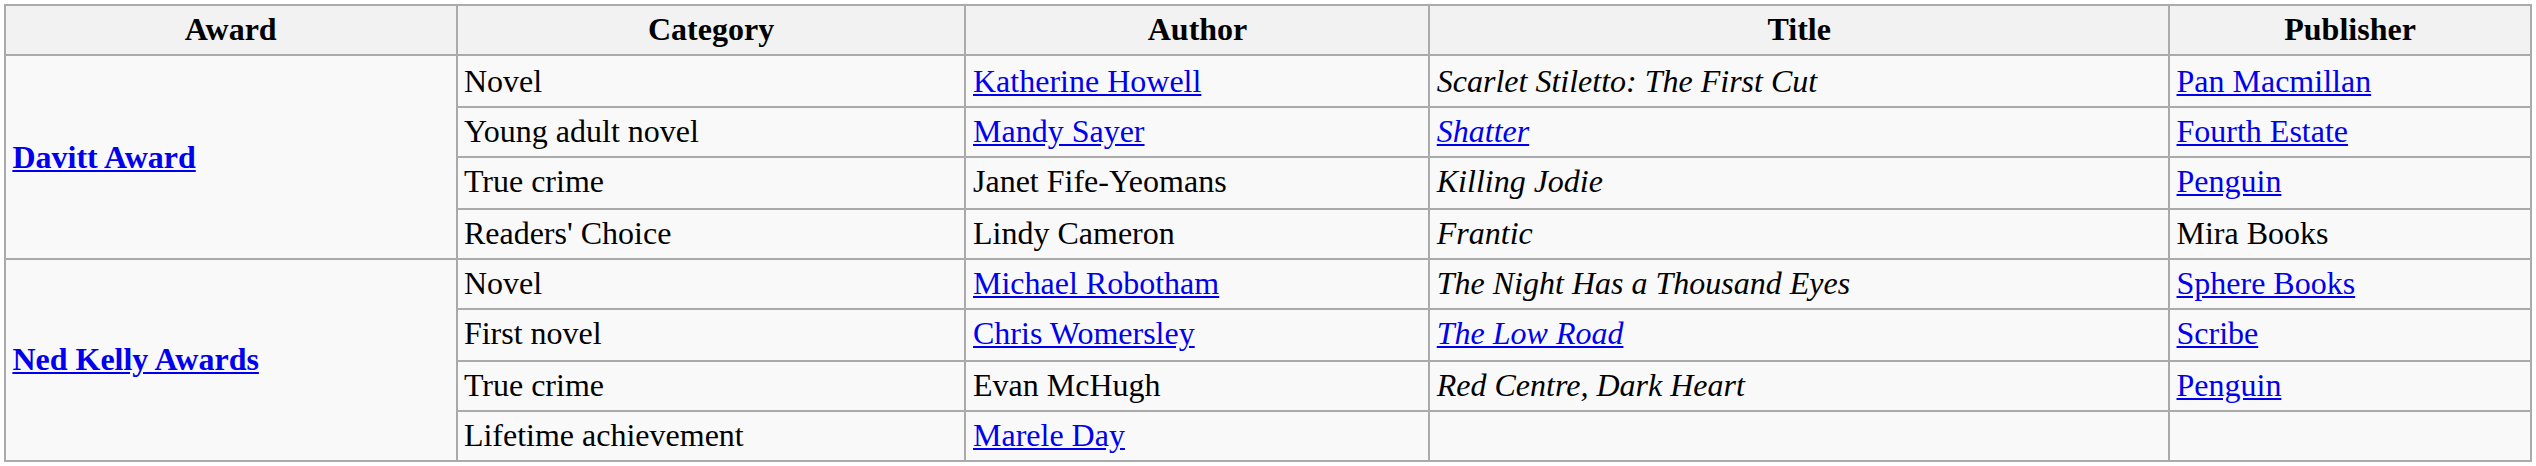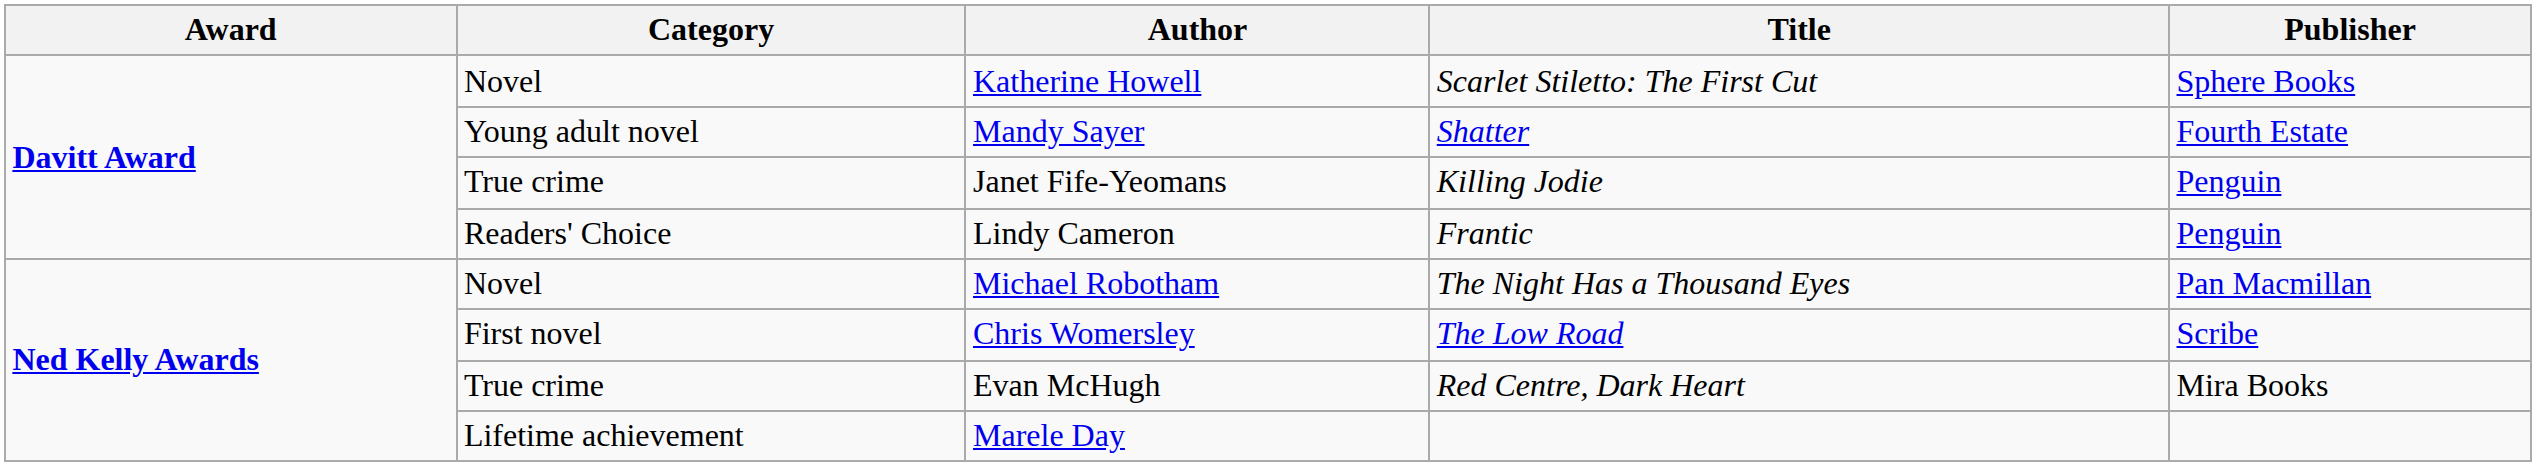Katherine Howell | Publisher: Pan Macmillan -> Sphere Books
Lindy Cameron | Publisher: Mira Books -> Penguin
Michael Robotham | Publisher: Sphere Books -> Pan Macmillan
Evan McHugh | Publisher: Penguin -> Mira Books
